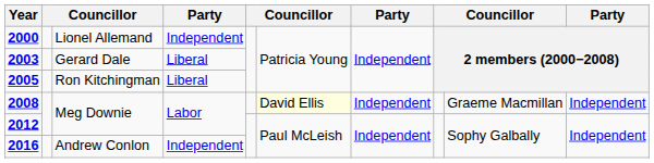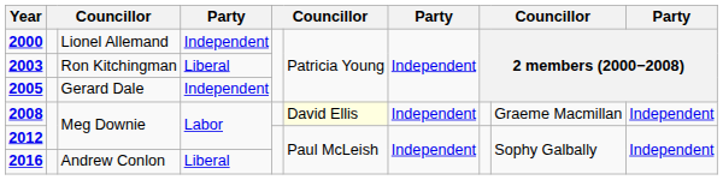2003 | column 3: Gerard Dale -> Ron Kitchingman
2005 | column 3: Ron Kitchingman -> Gerard Dale
2005 | column 4: Liberal -> Independent
2016 | column 4: Independent -> Liberal
